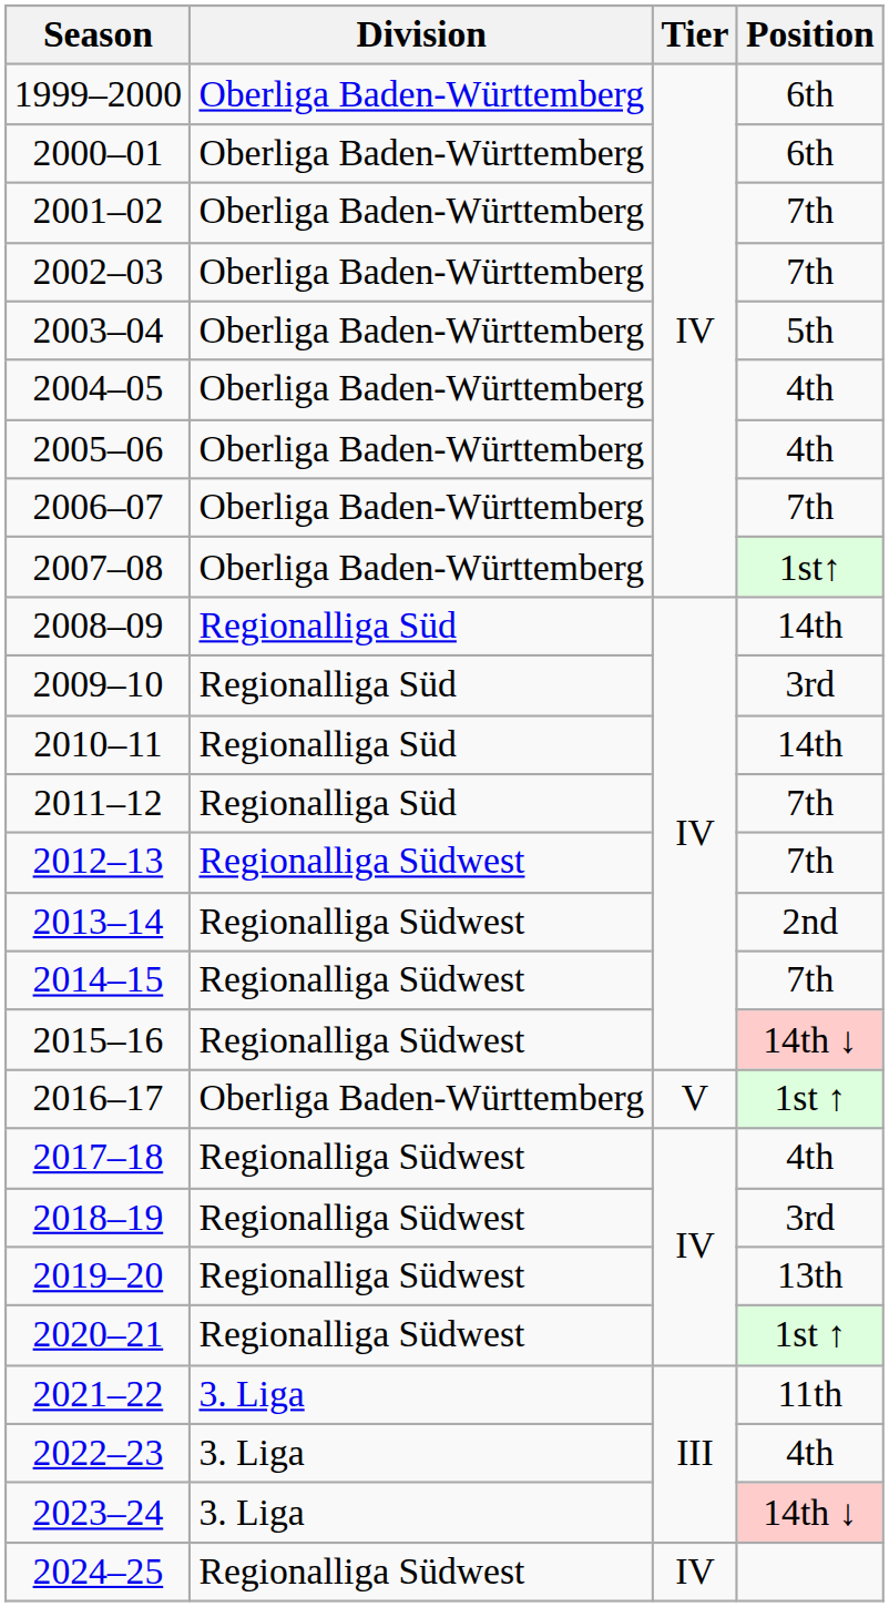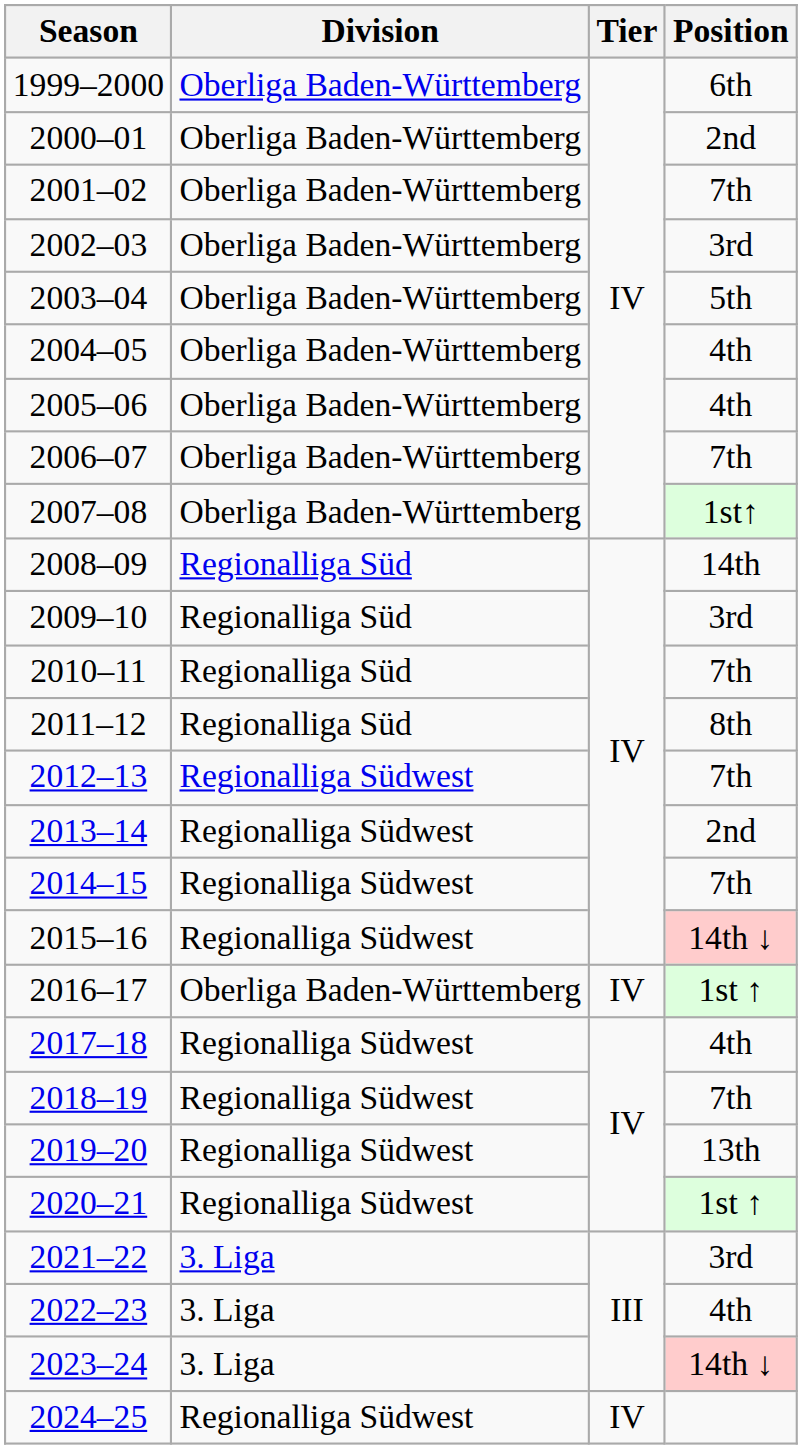2000–01 | Position: 6th -> 2nd
2002–03 | Position: 7th -> 3rd
2010–11 | Position: 14th -> 7th
2011–12 | Position: 7th -> 8th
2016–17 | Tier: V -> IV
2018–19 | Position: 3rd -> 7th
2021–22 | Position: 11th -> 3rd
